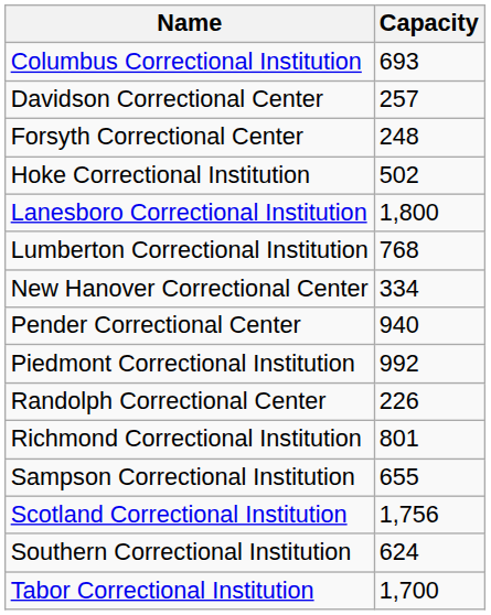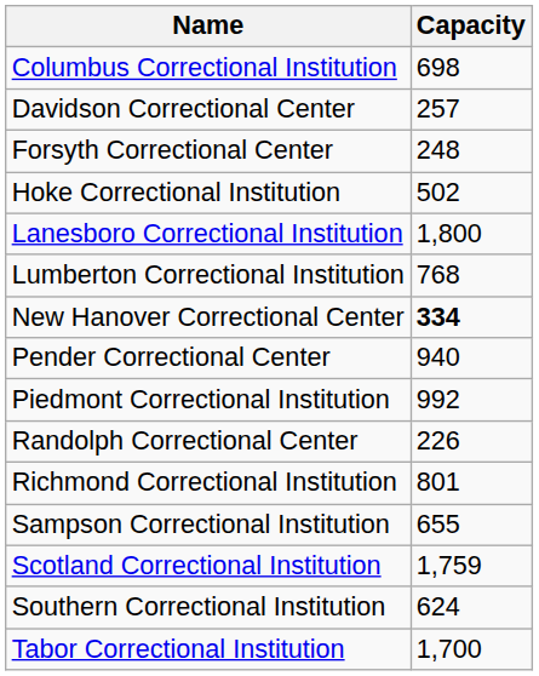Columbus Correctional Institution | Capacity: 693 -> 698
New Hanover Correctional Center | Capacity: normal -> bold
Scotland Correctional Institution | Capacity: 1,756 -> 1,759
